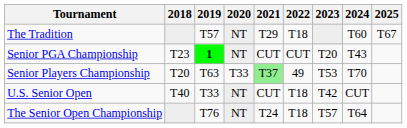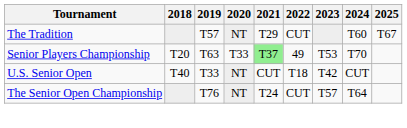The Tradition | 2022: T18 -> CUT
- row: Senior PGA Championship | T23 | 1 | NT | CUT | CUT | T20 | T43
The Senior Open Championship | 2022: T18 -> CUT
